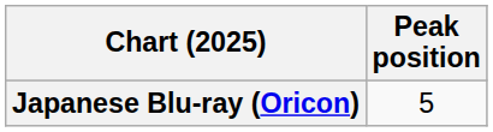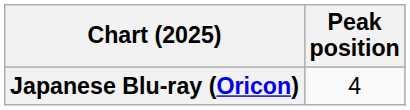Japanese Blu-ray (Oricon) | Peak position: 5 -> 4
